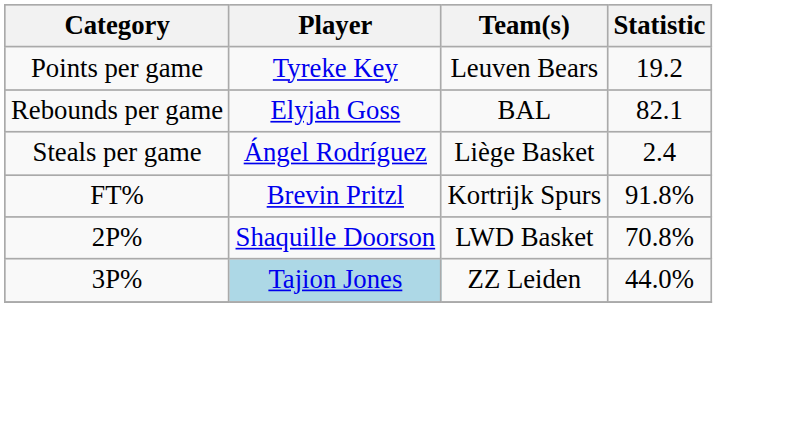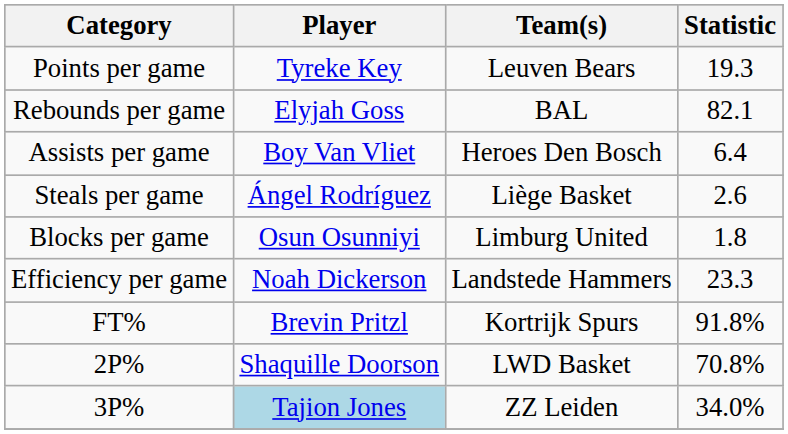Points per game | Statistic: 19.2 -> 19.3
+ row: Assists per game | Boy Van Vliet | Heroes Den Bosch | 6.4
Steals per game | Statistic: 2.4 -> 2.6
+ row: Blocks per game | Osun Osunniyi | Limburg United | 1.8
+ row: Efficiency per game | Noah Dickerson | Landstede Hammers | 23.3
3P% | Statistic: 44.0% -> 34.0%
